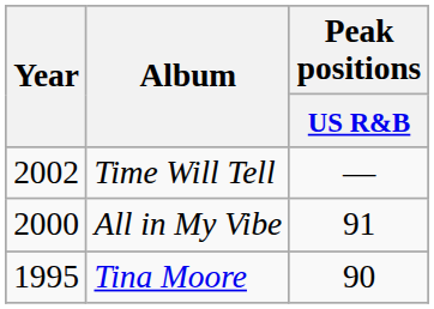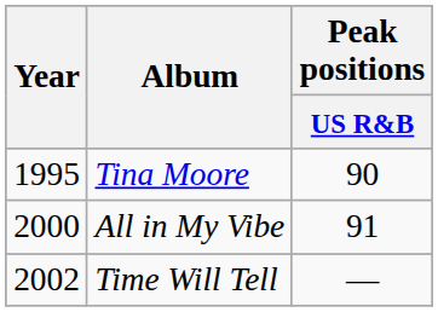rows swapped: Tina Moore <-> Time Will Tell
